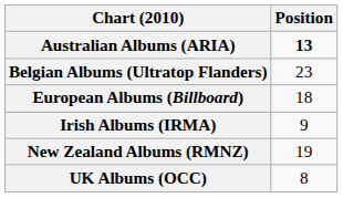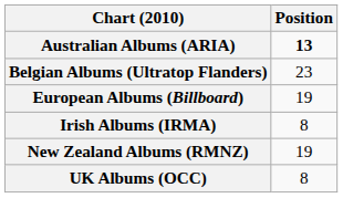European Albums (Billboard) | Position: 18 -> 19
Irish Albums (IRMA) | Position: 9 -> 8
